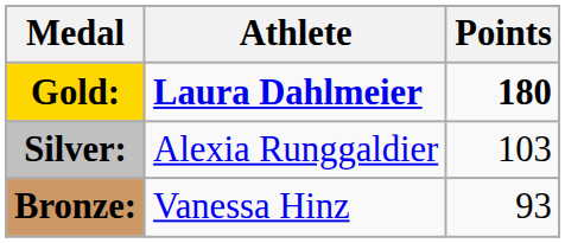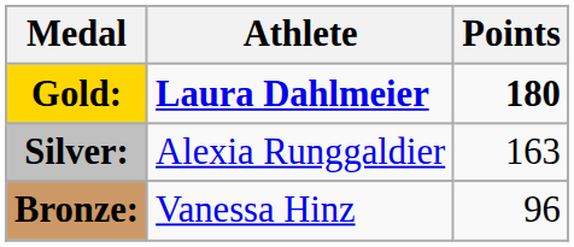Silver: | Points: 103 -> 163
Bronze: | Points: 93 -> 96
